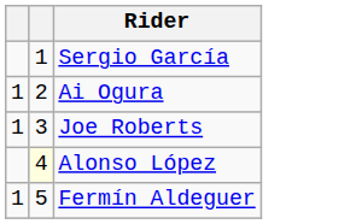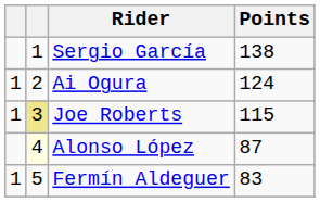+ column: Points | 138 | 124 | 115 | 87 | 83
Joe Roberts | column 2: no background -> khaki background
